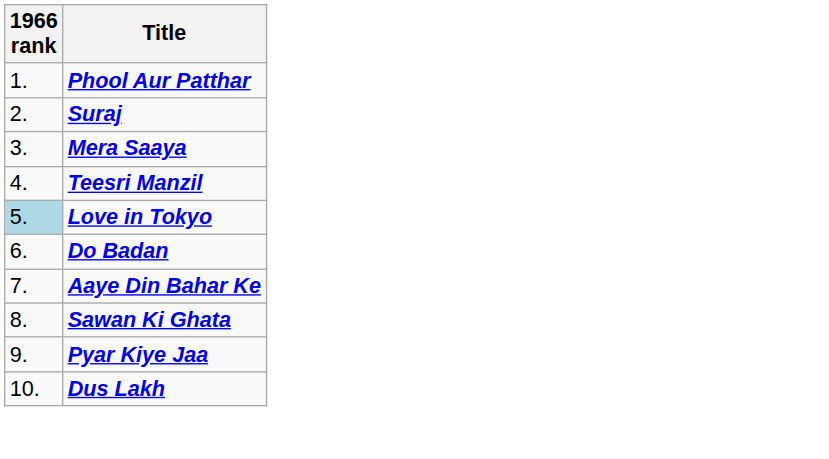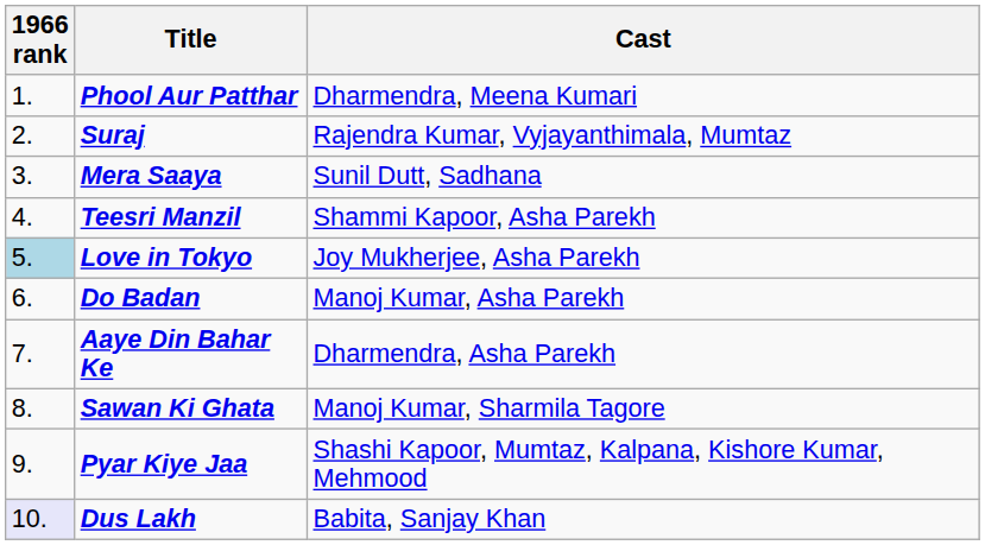+ column: Cast | Dharmendra, Meena Kumari | Rajendra Kumar, Vyjayanthimala, Mumtaz | Sunil Dutt, Sadhana | Shammi Kapoor, Asha Parekh | Joy Mukherjee, Asha Parekh | Manoj Kumar, Asha Parekh | Dharmendra, Asha Parekh | Manoj Kumar, Sharmila Tagore | Shashi Kapoor, Mumtaz, Kalpana, Kishore Kumar, Mehmood | Babita, Sanjay Khan
Dus Lakh | 1966 rank: no background -> lavender background
